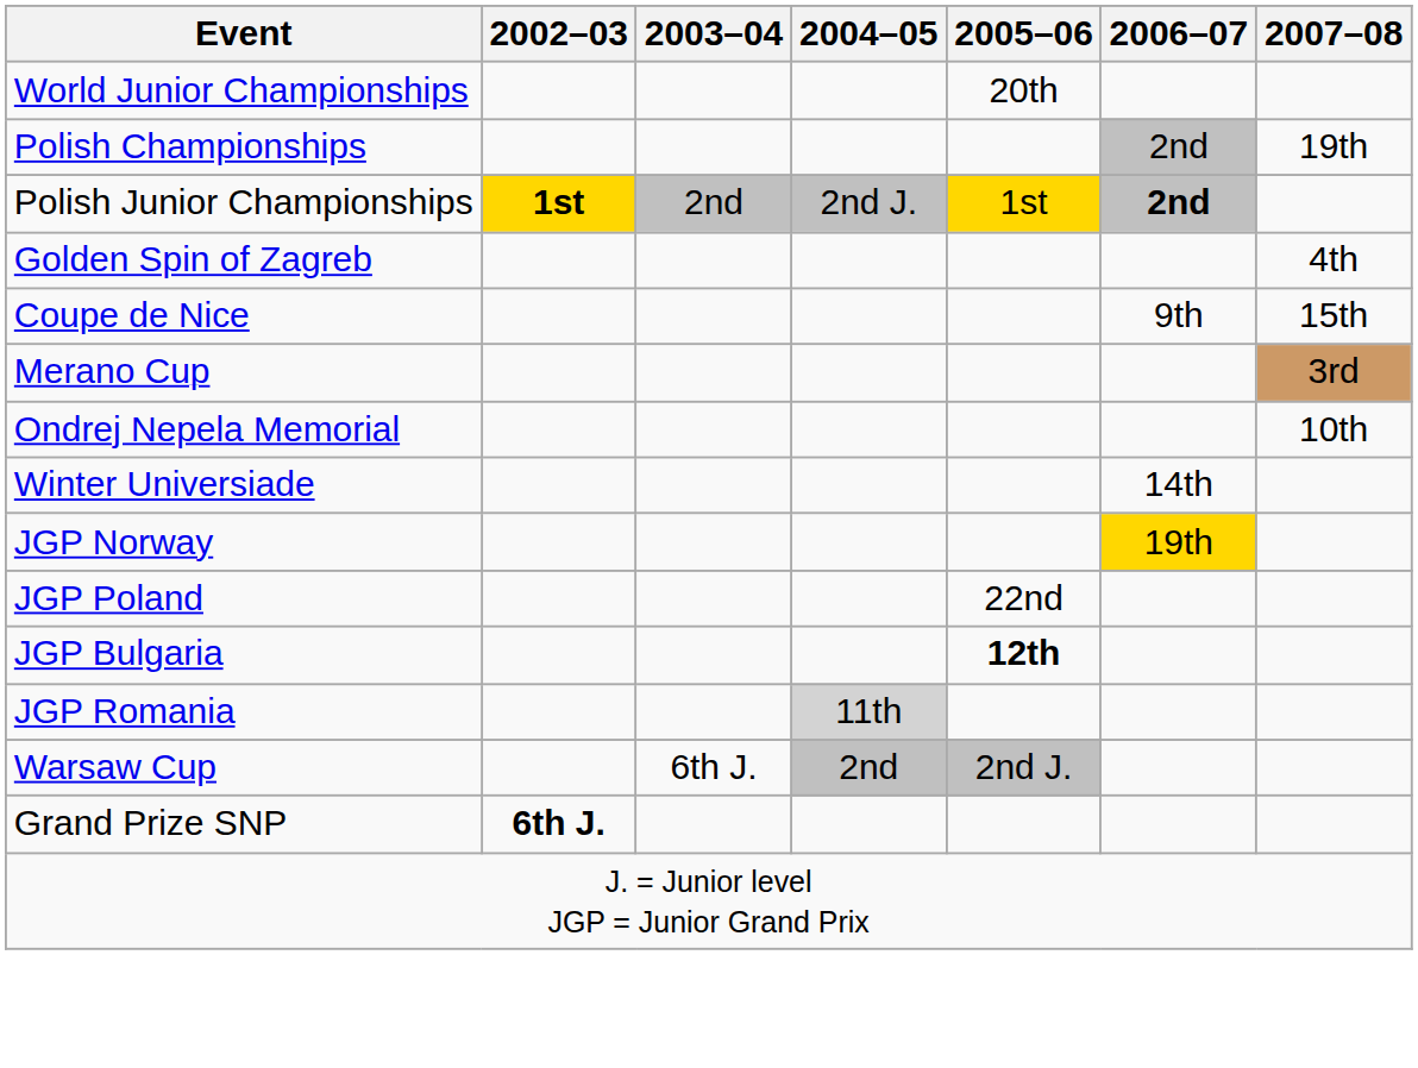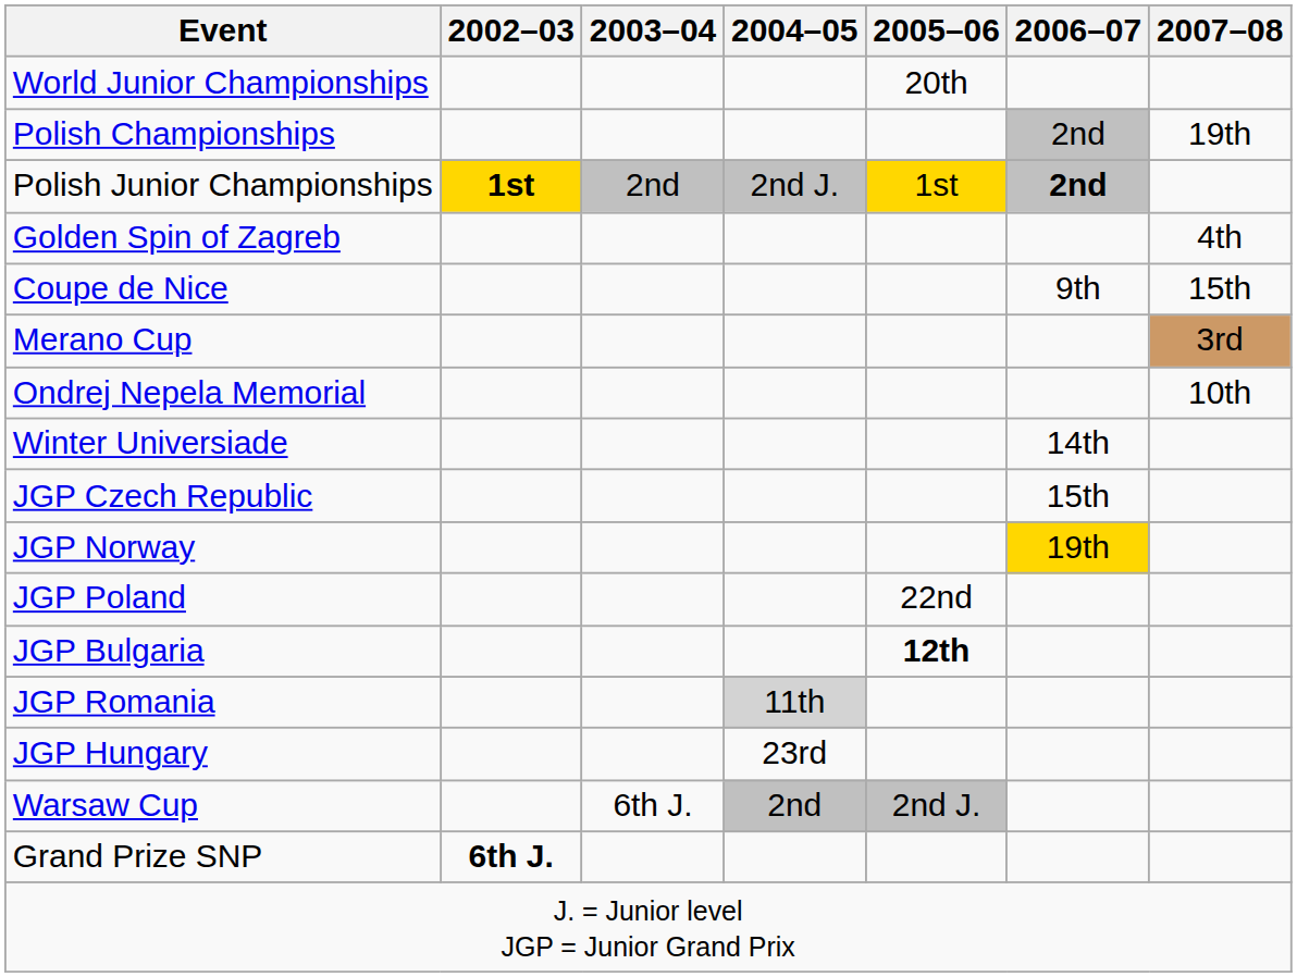+ row: JGP Czech Republic | 15th
+ row: JGP Hungary | 23rd
